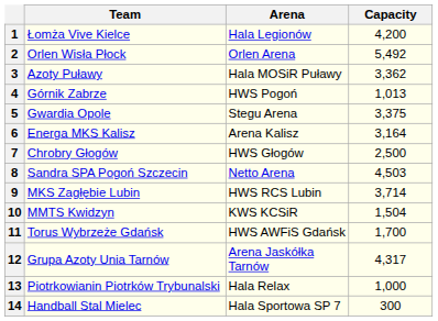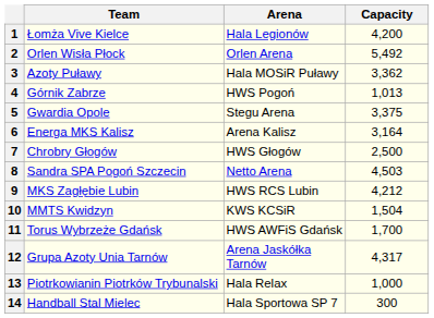9 | Capacity: 3,714 -> 4,212
